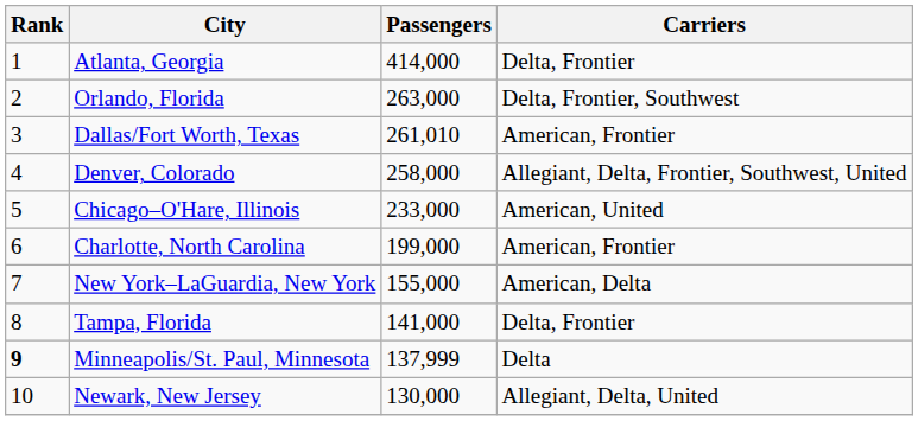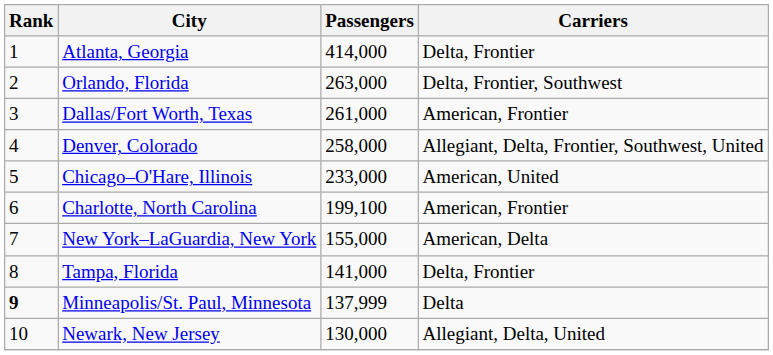Dallas/Fort Worth, Texas | Passengers: 261,010 -> 261,000
Charlotte, North Carolina | Passengers: 199,000 -> 199,100
